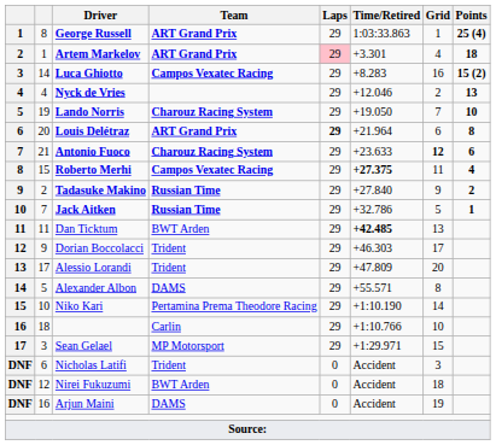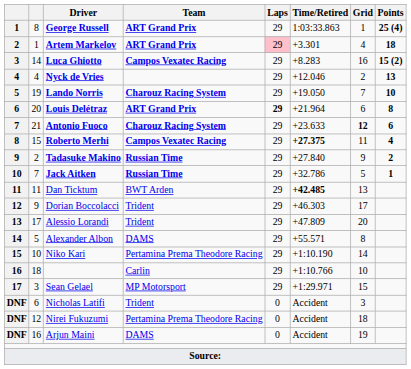Nirei Fukuzumi | Team: BWT Arden -> Pertamina Prema Theodore Racing
